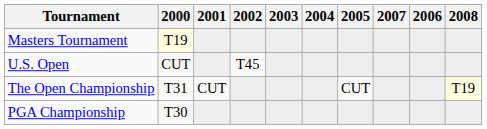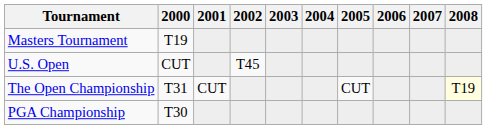columns swapped: 2006 <-> 2007
Masters Tournament | 2000: lightyellow background -> no background
